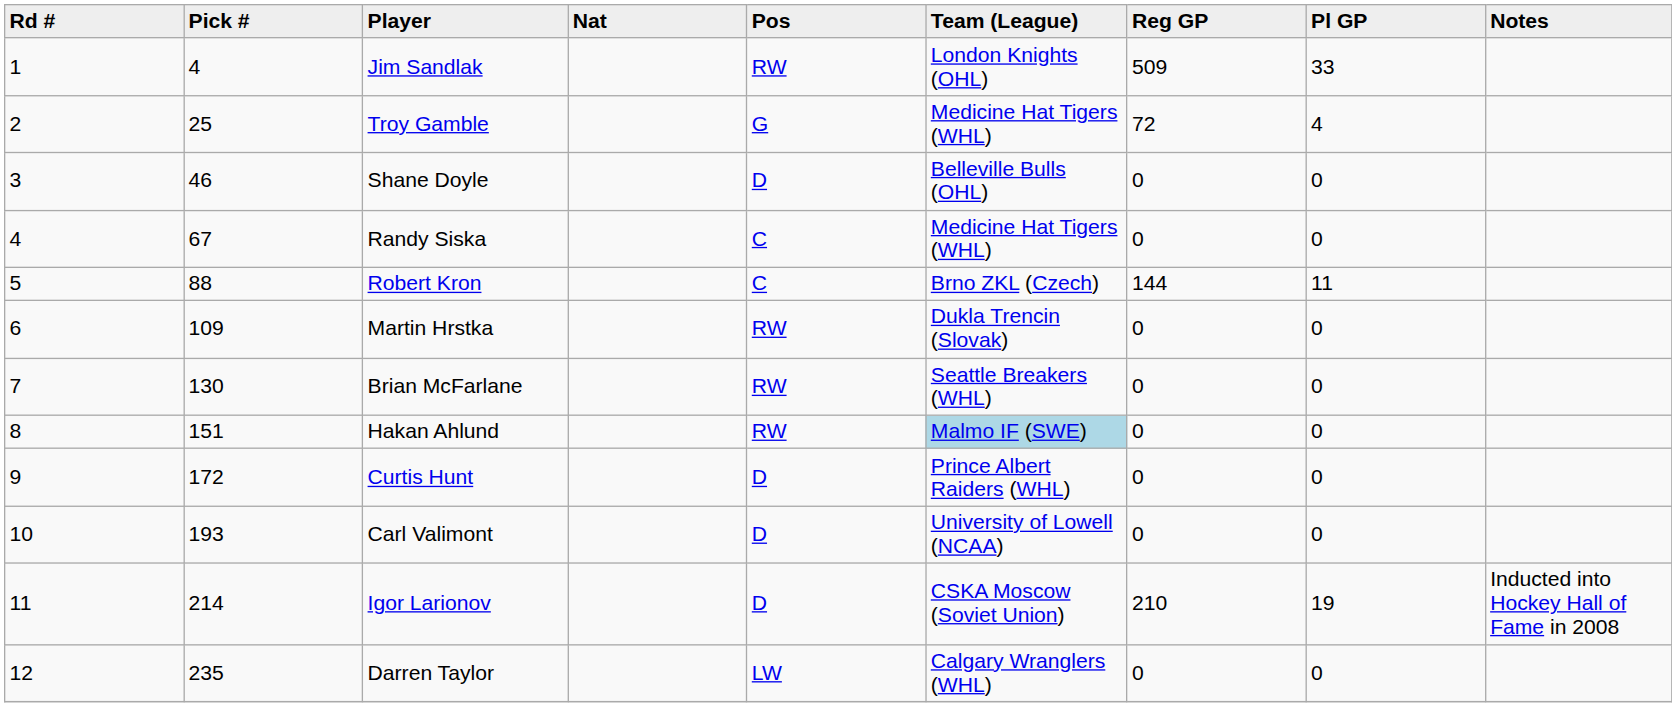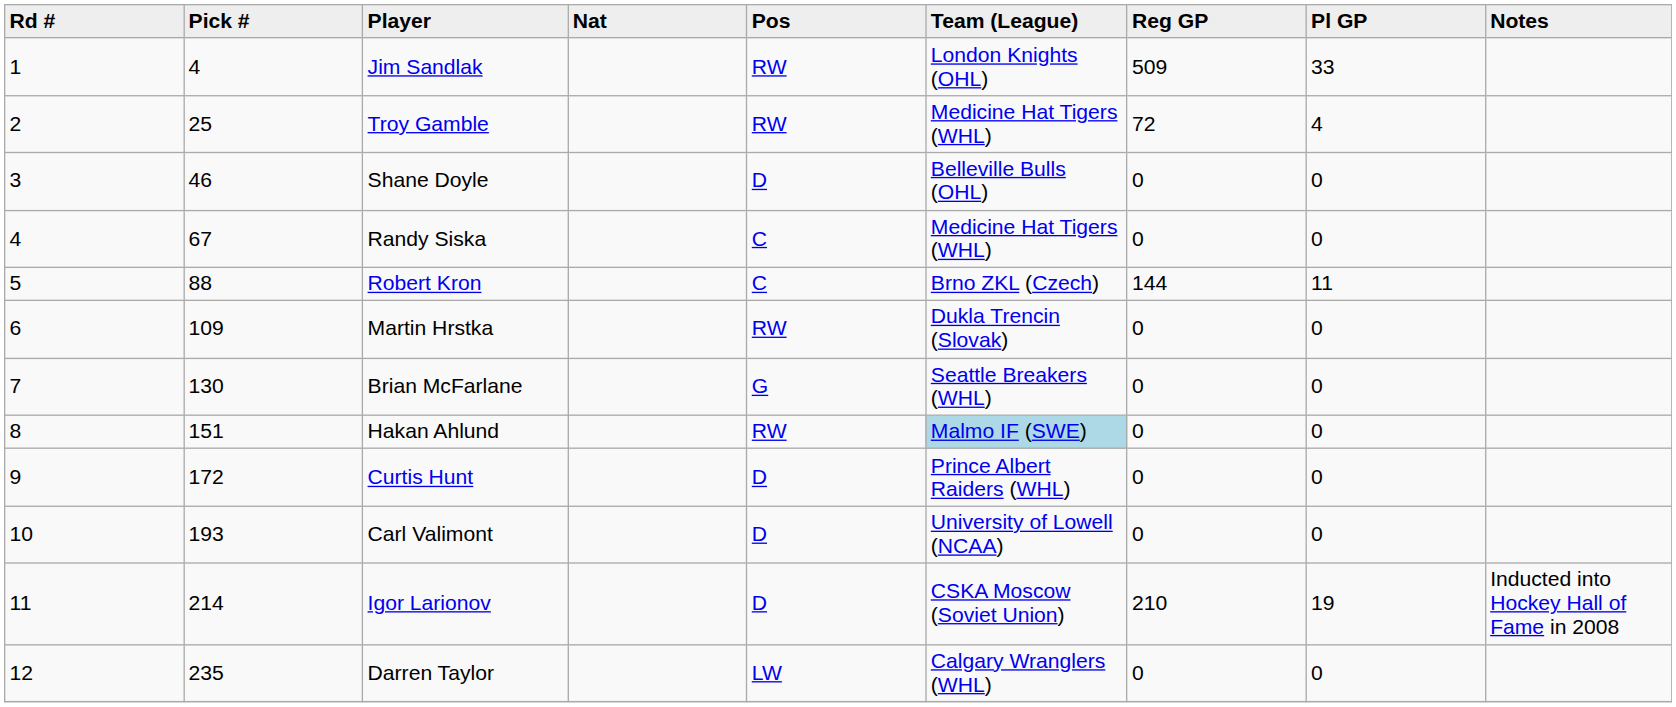Troy Gamble | Pos: G -> RW
Brian McFarlane | Pos: RW -> G
